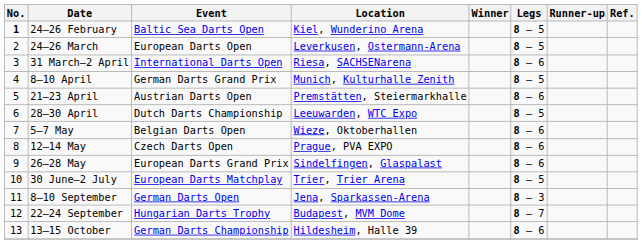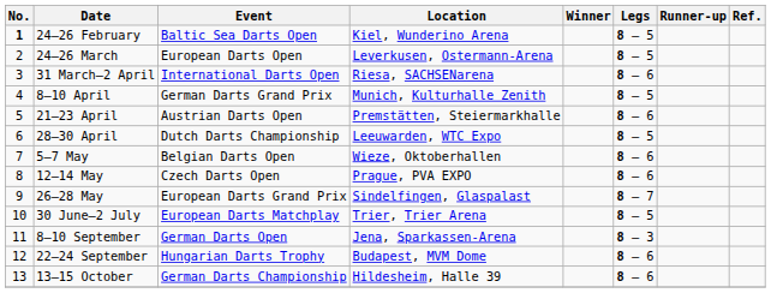26–28 May | Legs: 8 – 6 -> 8 – 7
22–24 September | Legs: 8 – 7 -> 8 – 6
